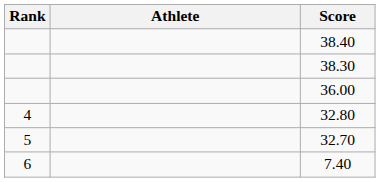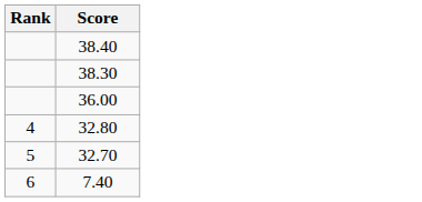- column: Athlete
